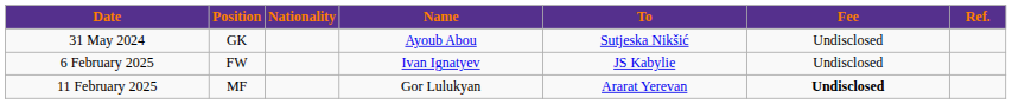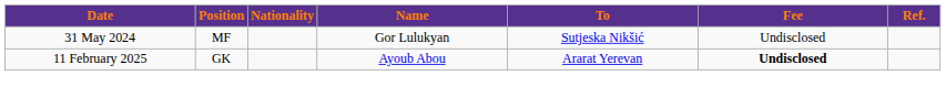31 May 2024 | Position: GK -> MF
31 May 2024 | Name: Ayoub Abou -> Gor Lulukyan
- row: 6 February 2025 | FW | Ivan Ignatyev | JS Kabylie | Undisclosed
11 February 2025 | Position: MF -> GK
11 February 2025 | Name: Gor Lulukyan -> Ayoub Abou
